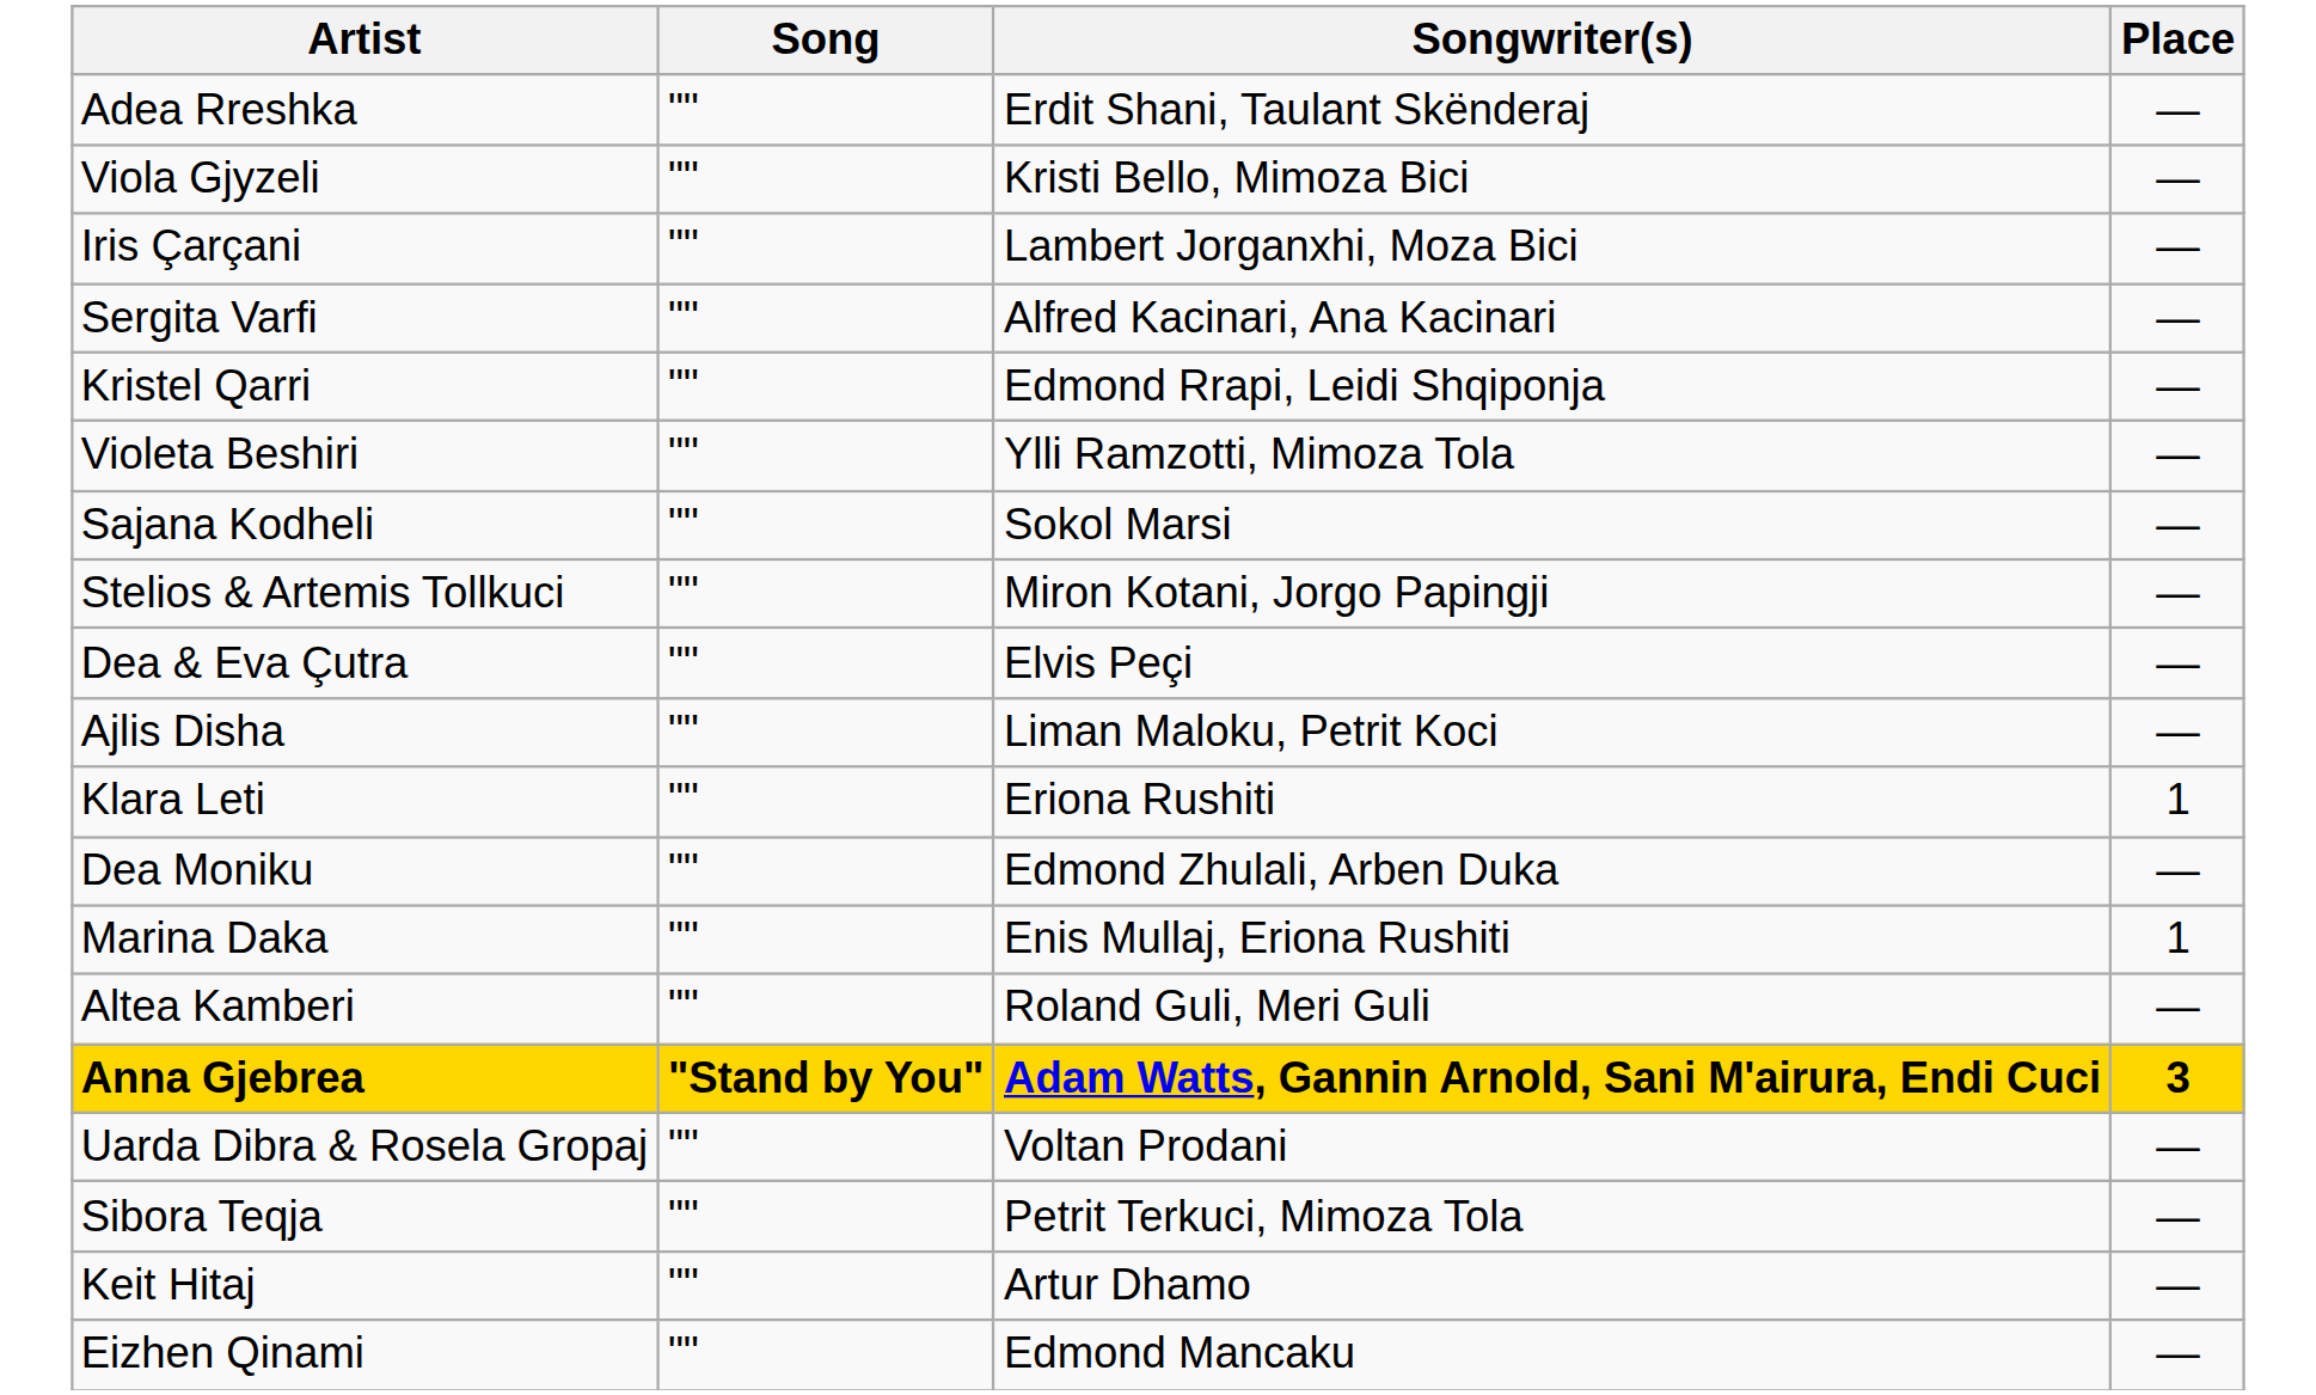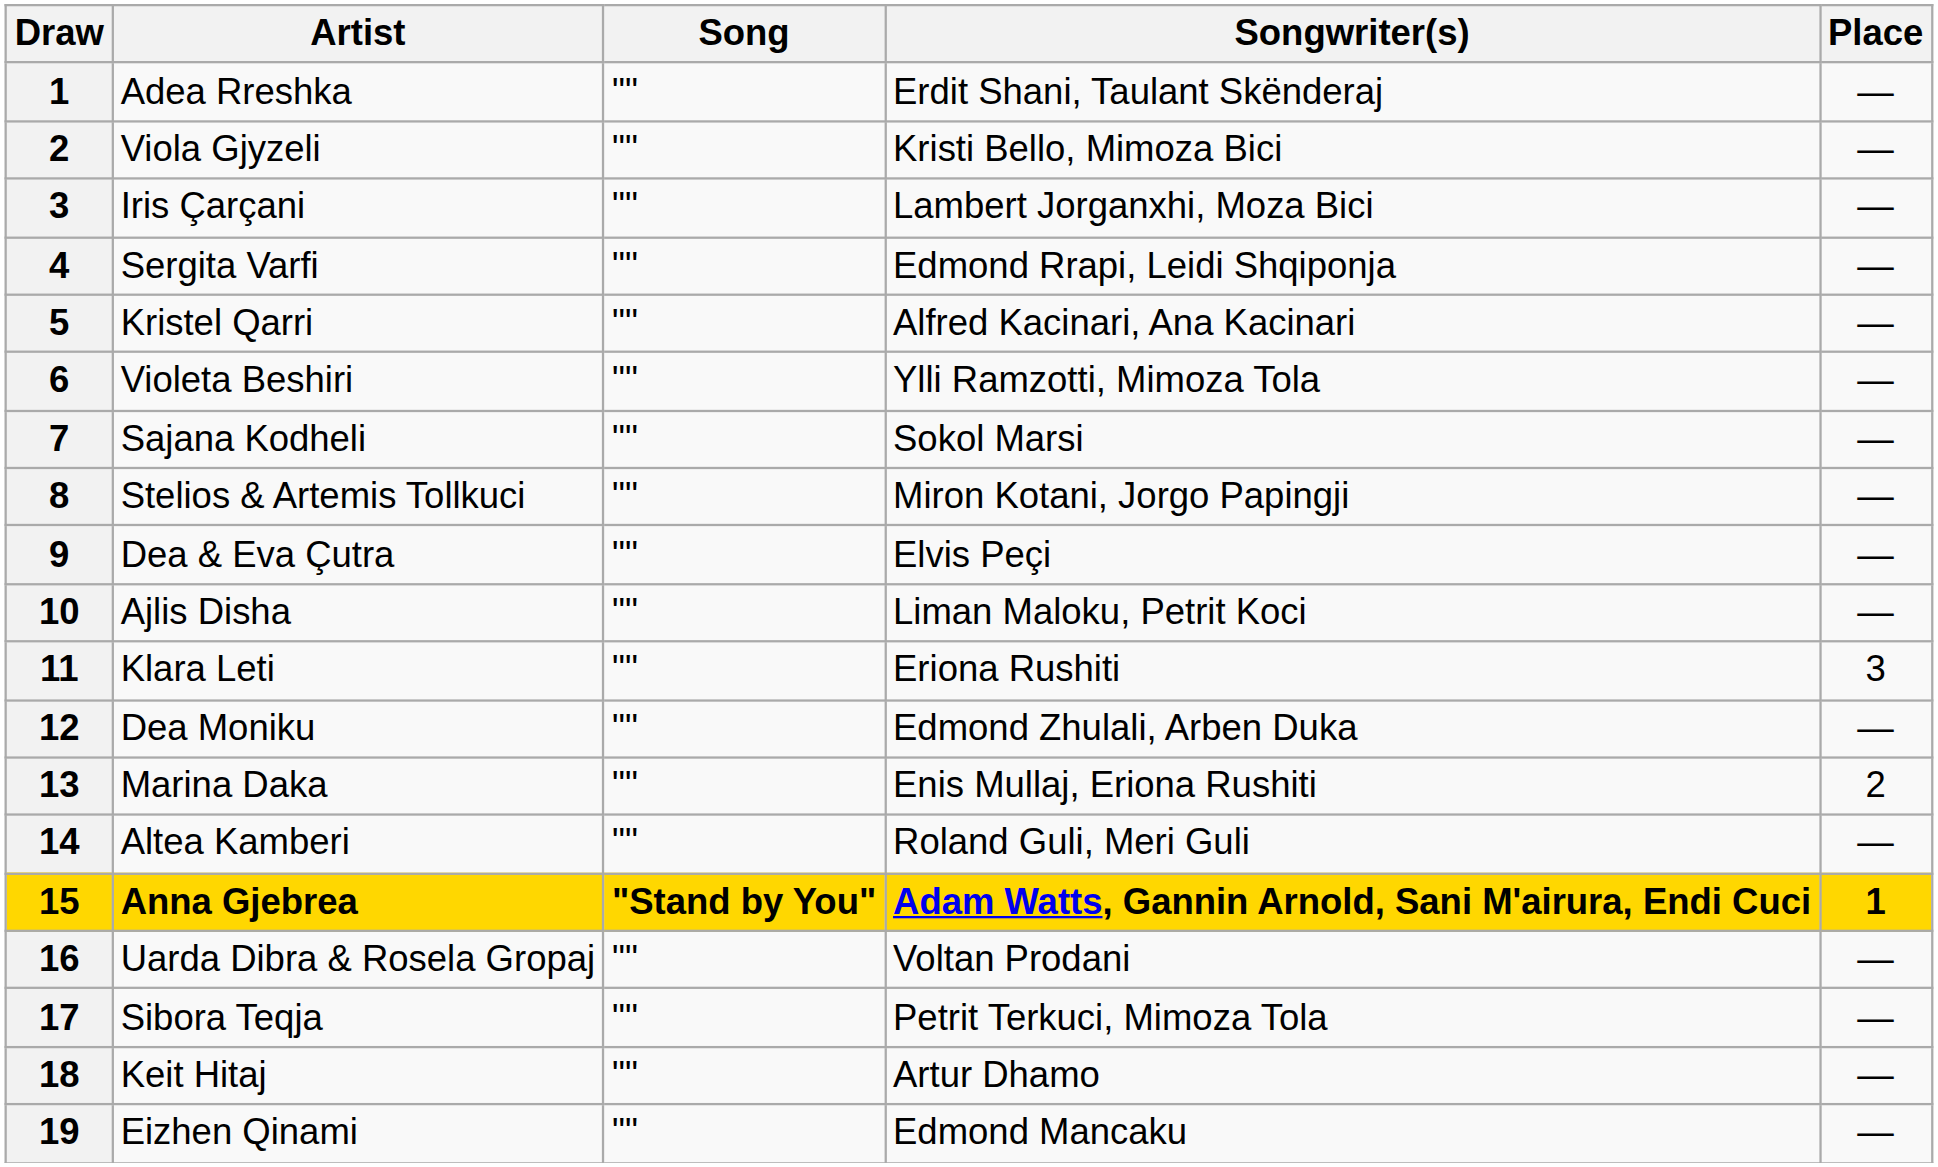+ column: Draw | 1 | 2 | 3 | 4 | 5 | 6 | 7 | 8 | 9 | 10 | 11 | 12 | 13 | 14 | 15 | 16 | 17 | 18 | 19
Sergita Varfi | Songwriter(s): Alfred Kacinari, Ana Kacinari -> Edmond Rrapi, Leidi Shqiponja
Kristel Qarri | Songwriter(s): Edmond Rrapi, Leidi Shqiponja -> Alfred Kacinari, Ana Kacinari
Klara Leti | Place: 1 -> 3
Marina Daka | Place: 1 -> 2
Anna Gjebrea | Place: 3 -> 1
